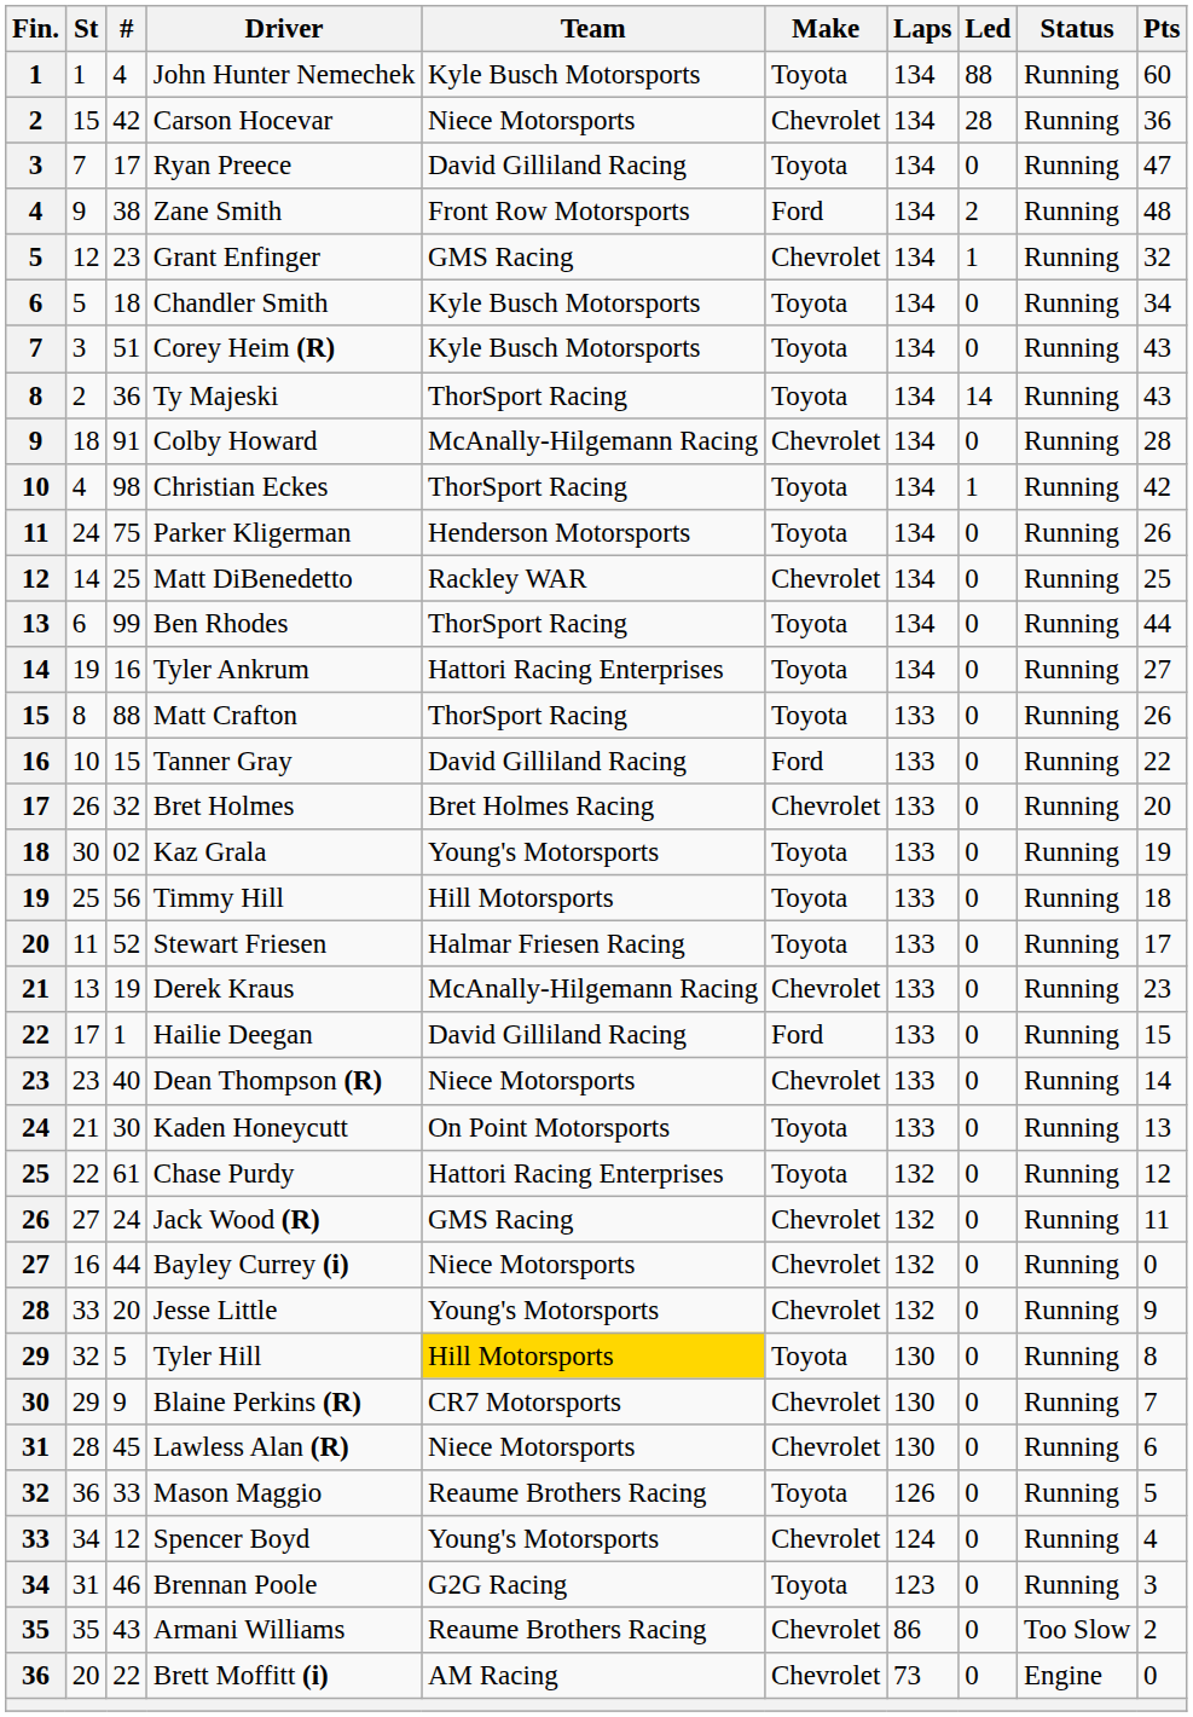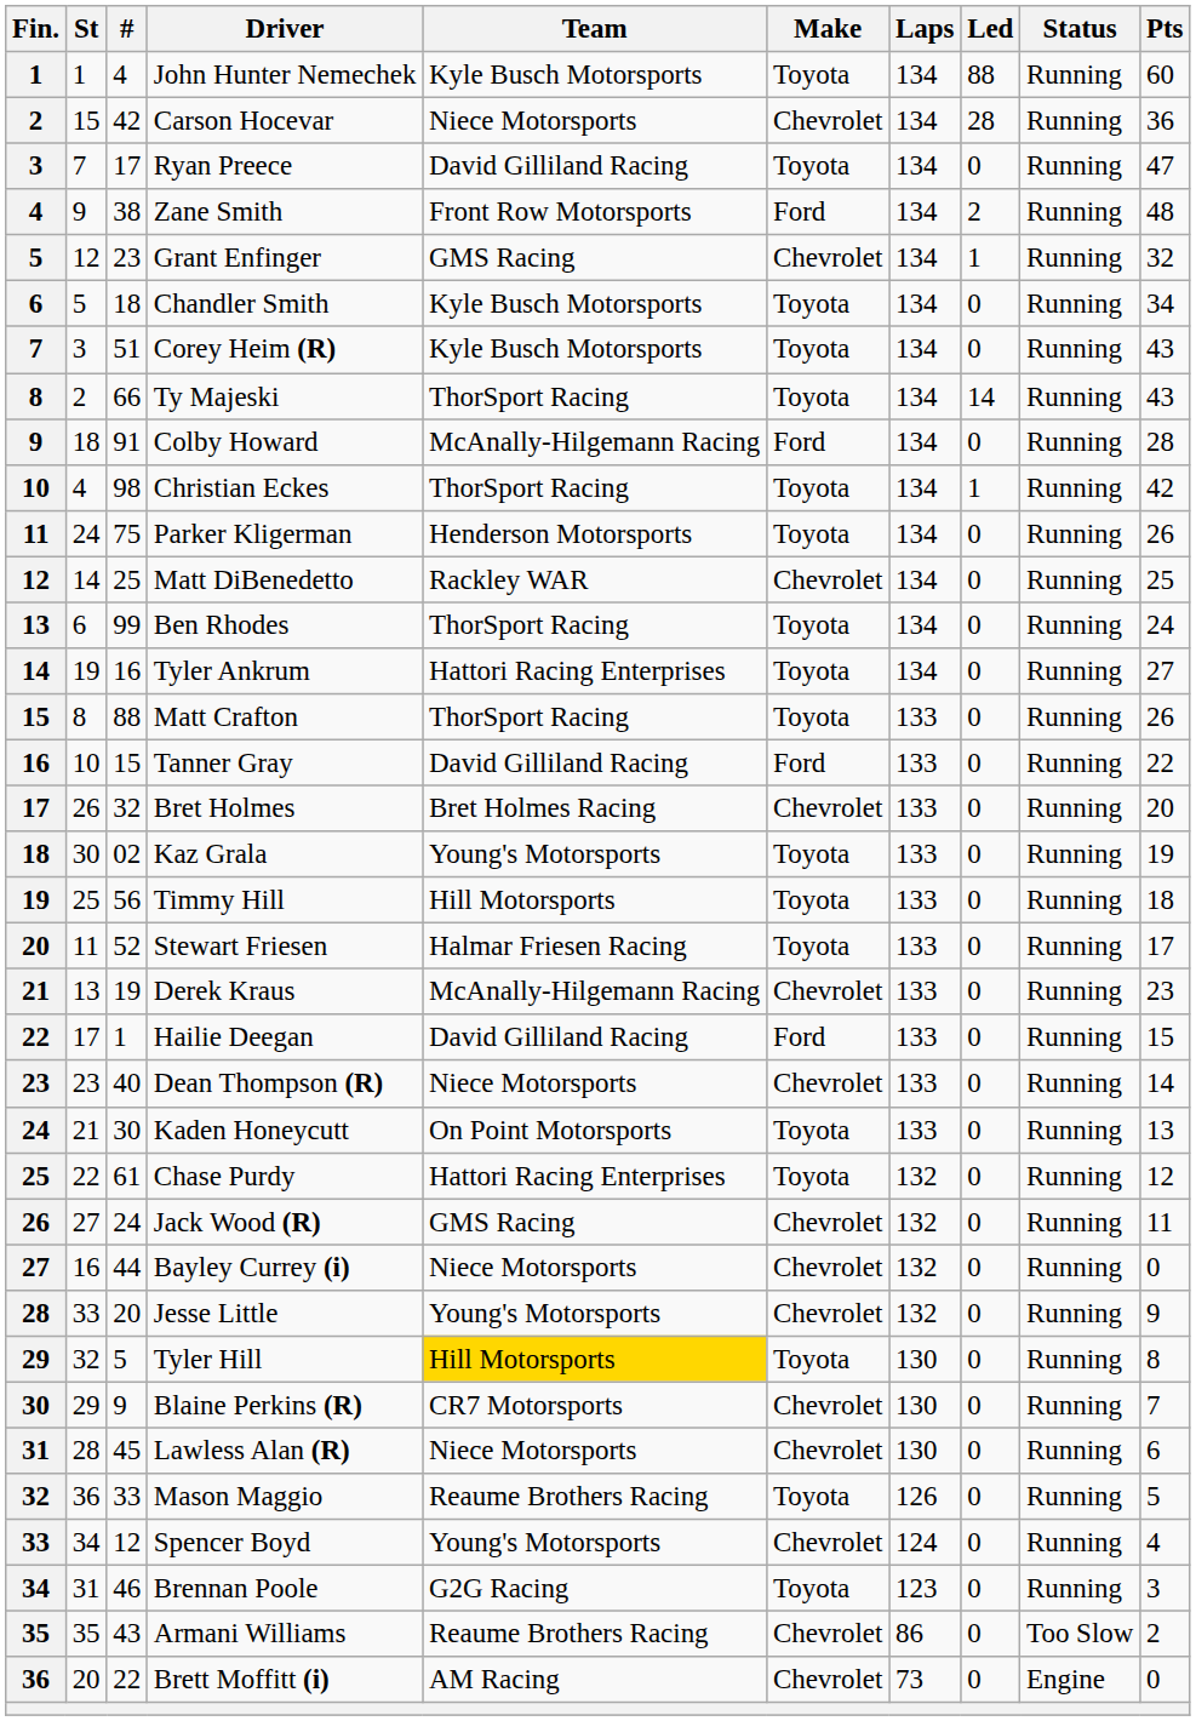Ty Majeski | #: 36 -> 66
Colby Howard | Make: Chevrolet -> Ford
Ben Rhodes | Pts: 44 -> 24
